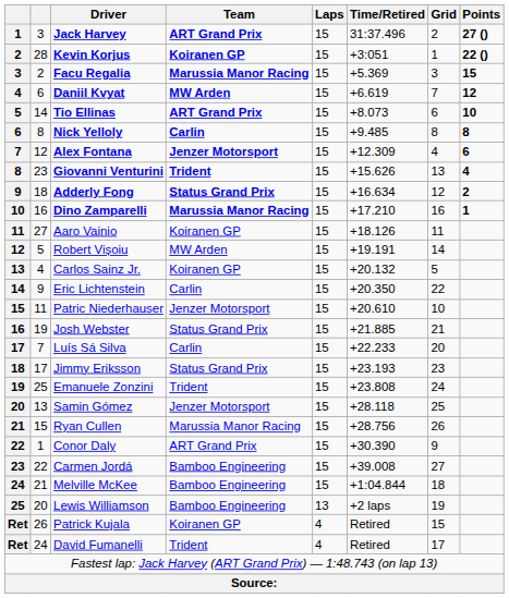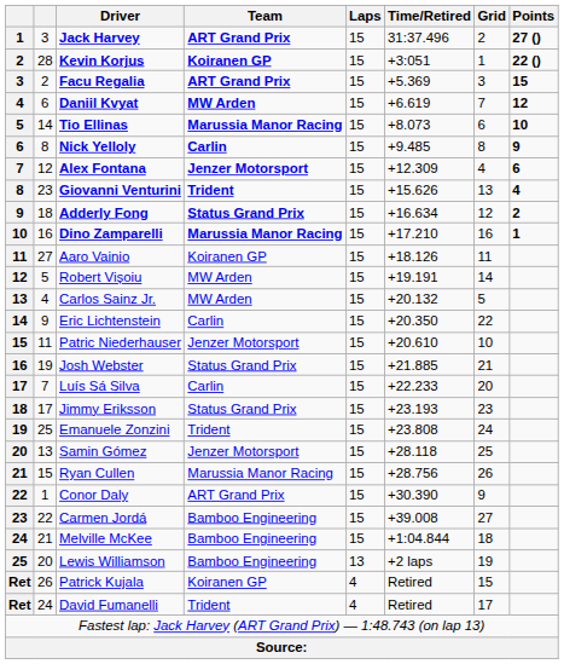Facu Regalia | Team: Marussia Manor Racing -> ART Grand Prix
Tio Ellinas | Team: ART Grand Prix -> Marussia Manor Racing
Nick Yelloly | Points: 8 -> 9
Carlos Sainz Jr. | Team: Koiranen GP -> MW Arden
